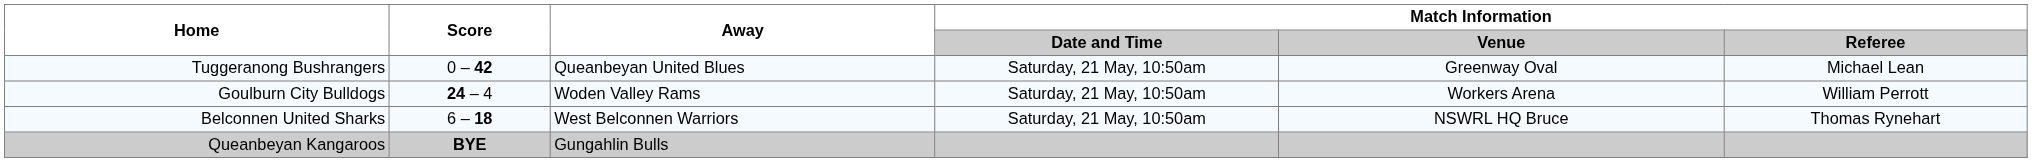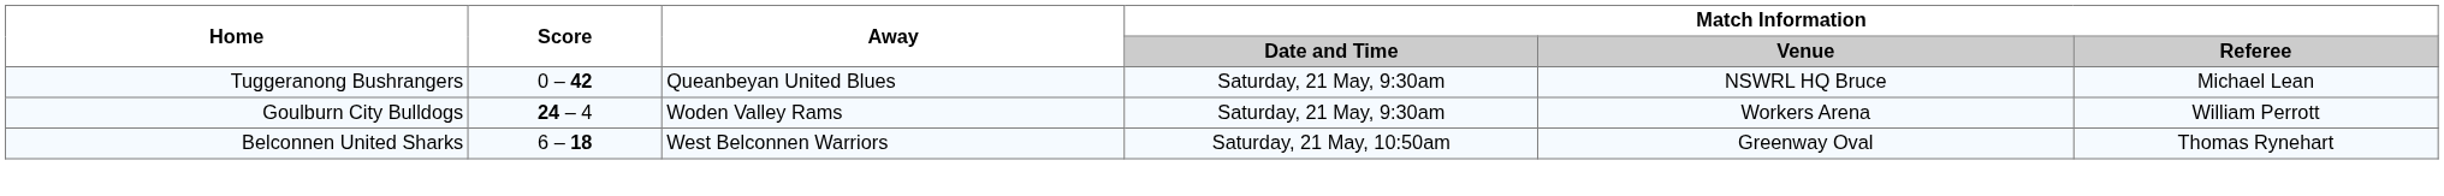Tuggeranong Bushrangers | Match Information / Date and Time: Saturday, 21 May, 10:50am -> Saturday, 21 May, 9:30am
Tuggeranong Bushrangers | Match Information / Venue: Greenway Oval -> NSWRL HQ Bruce
Goulburn City Bulldogs | Match Information / Date and Time: Saturday, 21 May, 10:50am -> Saturday, 21 May, 9:30am
Belconnen United Sharks | Match Information / Venue: NSWRL HQ Bruce -> Greenway Oval
- row: Queanbeyan Kangaroos | BYE | Gungahlin Bulls
